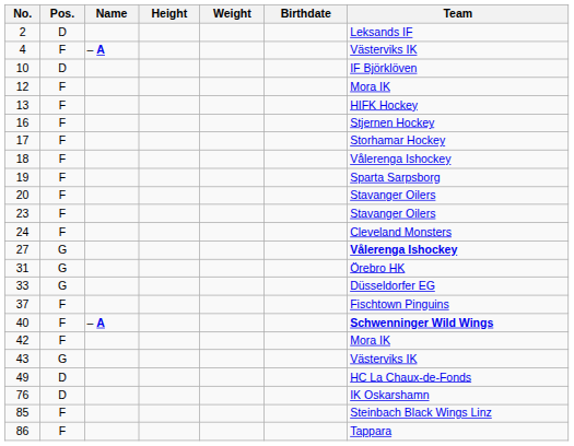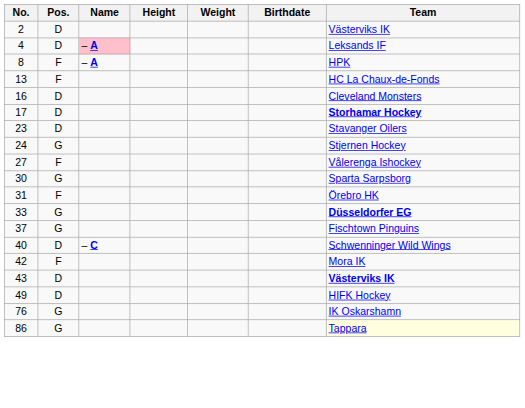2 | Team: Leksands IF -> Västerviks IK
4 | Pos.: F -> D
4 | Name: no background -> pink background
4 | Team: Västerviks IK -> Leksands IF
+ row: 8 | F | – A | HPK
- row: 10 | D | IF Björklöven
- row: 12 | F | Mora IK
13 | Team: HIFK Hockey -> HC La Chaux-de-Fonds
16 | Pos.: F -> D
16 | Team: Stjernen Hockey -> Cleveland Monsters
17 | Pos.: F -> D
17 | Team: normal -> bold
- row: 18 | F | Vålerenga Ishockey
- row: 19 | F | Sparta Sarpsborg
- row: 20 | F | Stavanger Oilers
23 | Pos.: F -> D
24 | Pos.: F -> G
24 | Team: Cleveland Monsters -> Stjernen Hockey
27 | Pos.: G -> F
27 | Team: bold -> normal
+ row: 30 | G | Sparta Sarpsborg
31 | Pos.: G -> F
33 | Team: normal -> bold
37 | Pos.: F -> G
40 | Pos.: F -> D
40 | Name: – A -> – C
40 | Team: bold -> normal
43 | Pos.: G -> D
43 | Team: normal -> bold
49 | Team: HC La Chaux-de-Fonds -> HIFK Hockey
76 | Pos.: D -> G
- row: 85 | F | Steinbach Black Wings Linz
86 | Pos.: F -> G
86 | Team: no background -> lightyellow background
